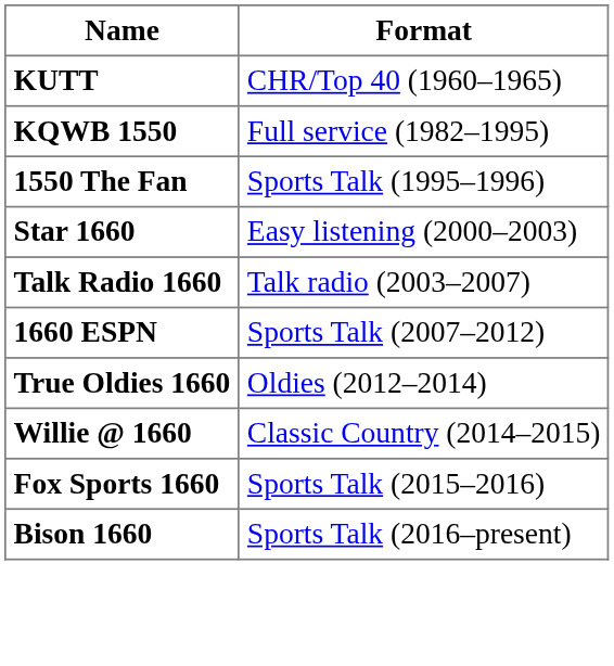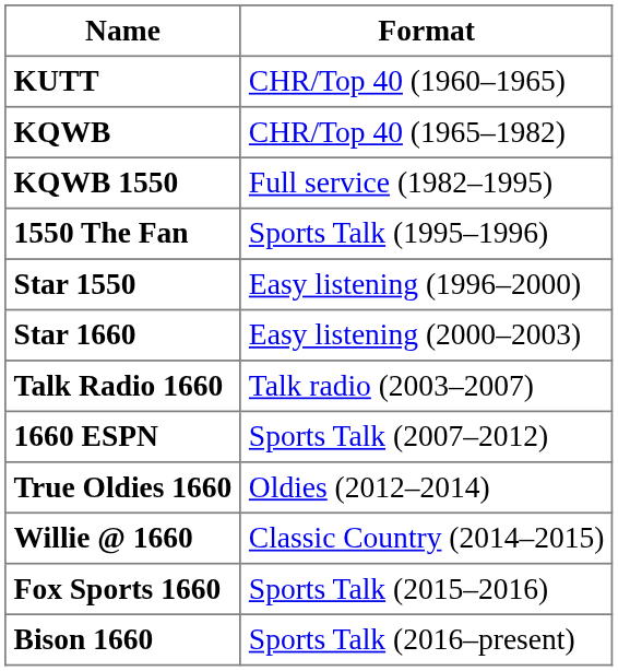+ row: KQWB | CHR/Top 40 (1965–1982)
+ row: Star 1550 | Easy listening (1996–2000)
